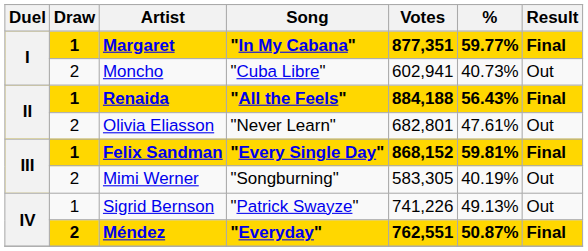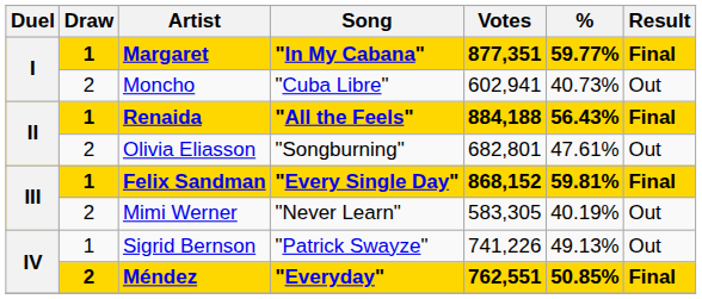Olivia Eliasson | Song: "Never Learn" -> "Songburning"
Mimi Werner | Song: "Songburning" -> "Never Learn"
Méndez | %: 50.87% -> 50.85%
